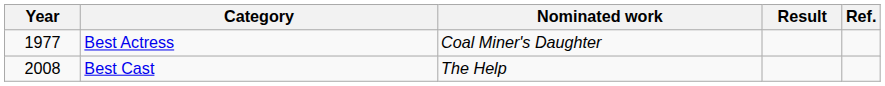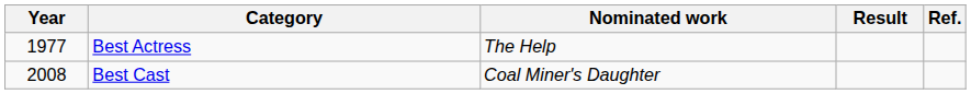Best Actress | Nominated work: Coal Miner's Daughter -> The Help
Best Cast | Nominated work: The Help -> Coal Miner's Daughter
